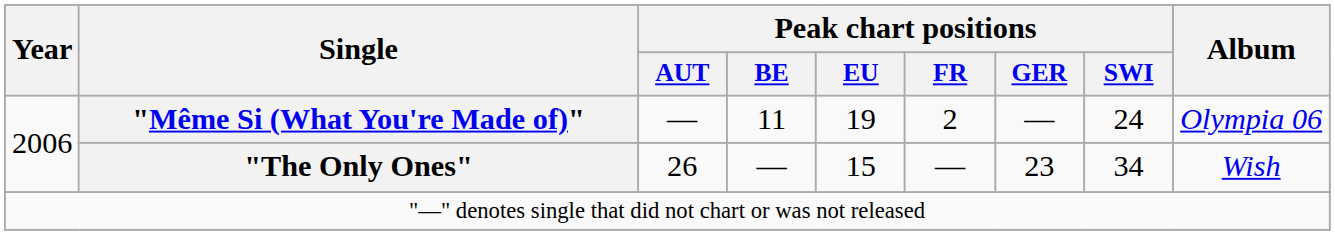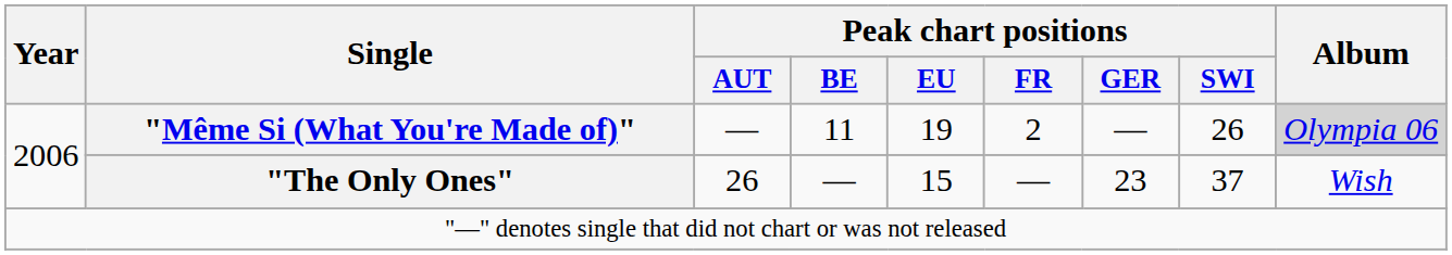"Même Si (What You're Made of)" | Peak chart positions / SWI: 24 -> 26
"Même Si (What You're Made of)" | Album: no background -> lightgrey background
"The Only Ones" | Peak chart positions / SWI: 34 -> 37
